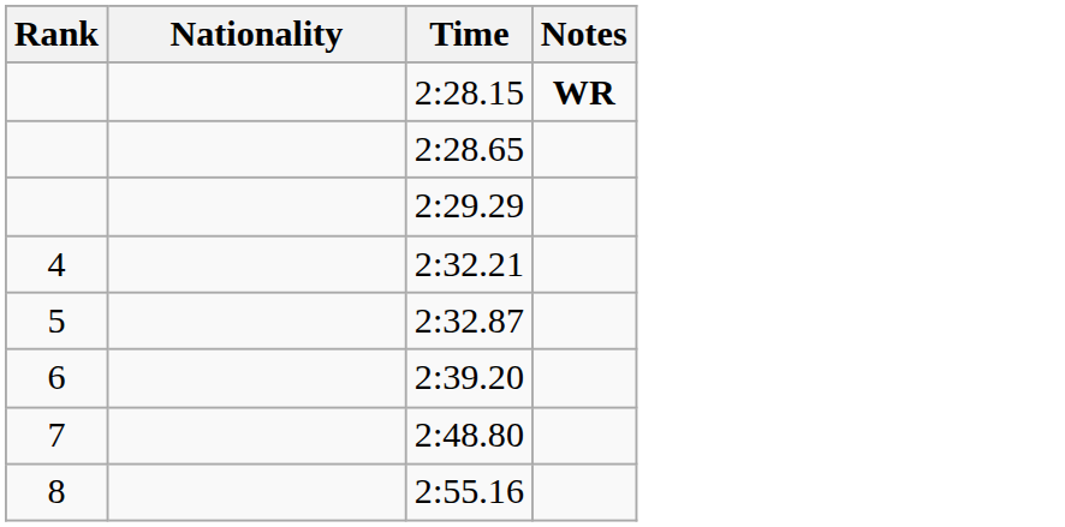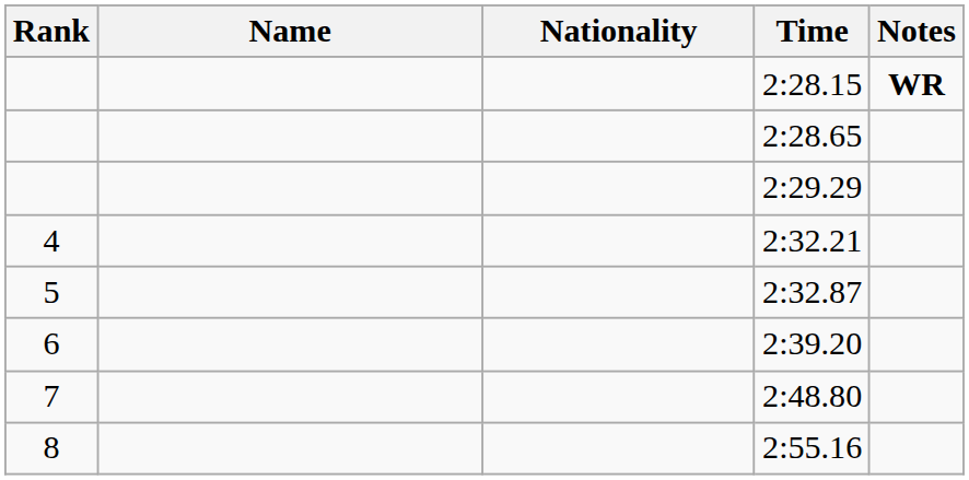+ column: Name
